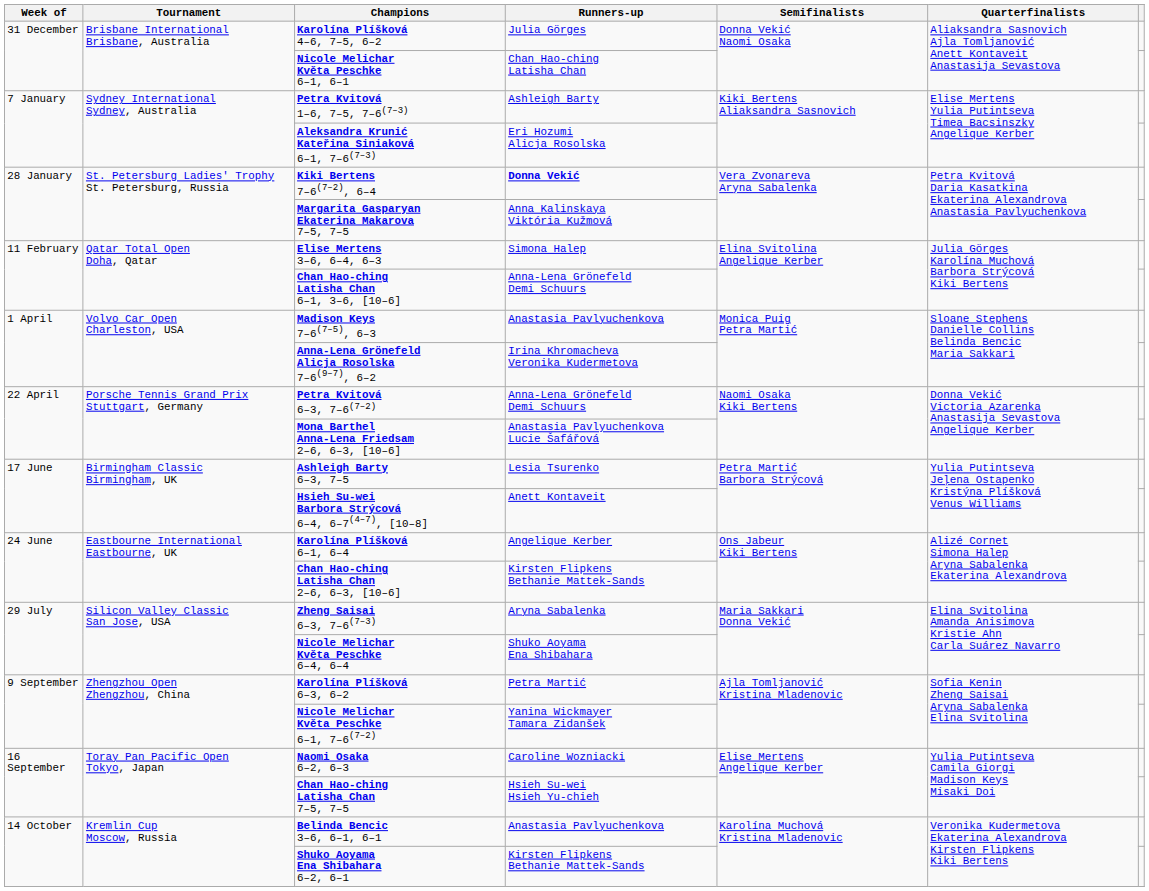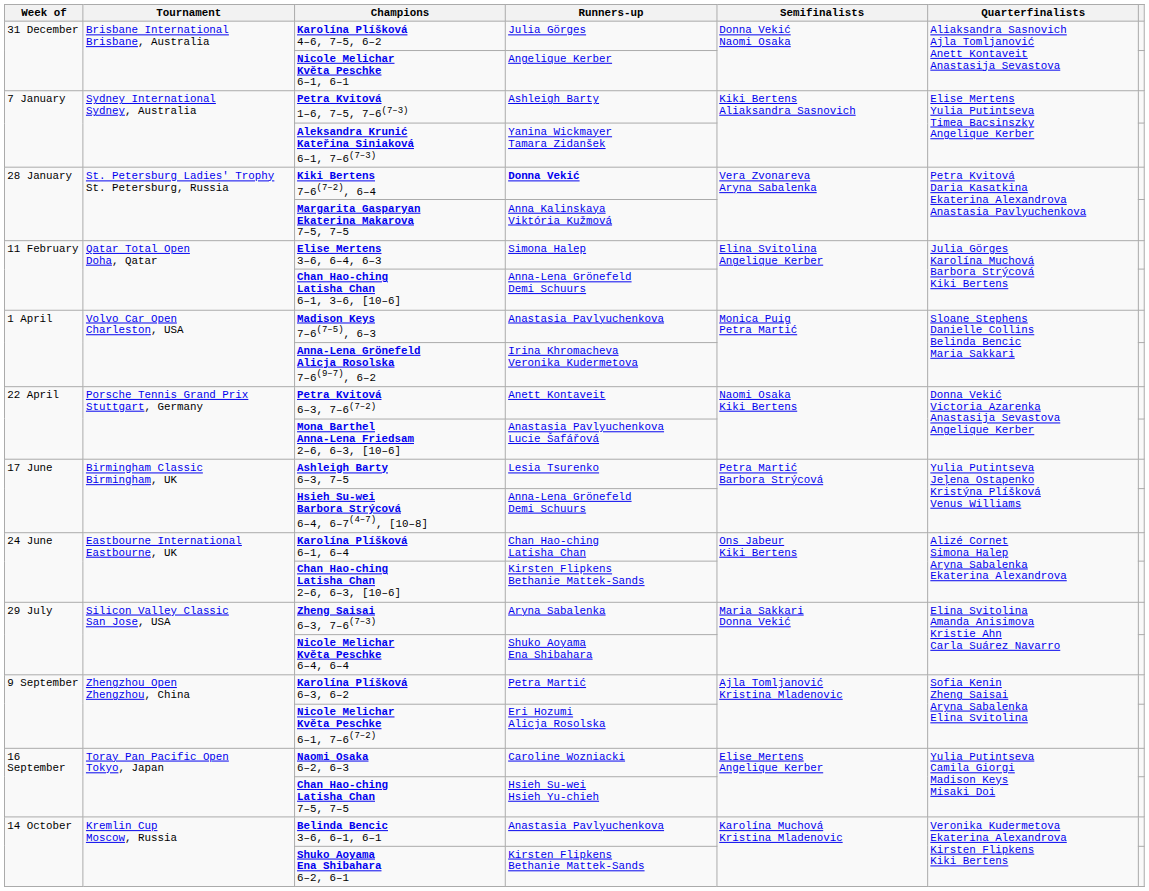Nicole Melichar Květa Peschke 6–1, 6–1 | Runners-up: Chan Hao-ching Latisha Chan -> Angelique Kerber
Aleksandra Krunić Kateřina Siniaková 6–1, 7–6(7–3) | Runners-up: Eri Hozumi Alicja Rosolska -> Yanina Wickmayer Tamara Zidanšek
Petra Kvitová 6–3, 7–6(7–2) | Runners-up: Anna-Lena Grönefeld Demi Schuurs -> Anett Kontaveit
Hsieh Su-wei Barbora Strýcová 6–4, 6–7(4–7), [10–8] | Runners-up: Anett Kontaveit -> Anna-Lena Grönefeld Demi Schuurs
Karolína Plíšková 6–1, 6–4 | Runners-up: Angelique Kerber -> Chan Hao-ching Latisha Chan
Nicole Melichar Květa Peschke 6–1, 7–6(7–2) | Runners-up: Yanina Wickmayer Tamara Zidanšek -> Eri Hozumi Alicja Rosolska
